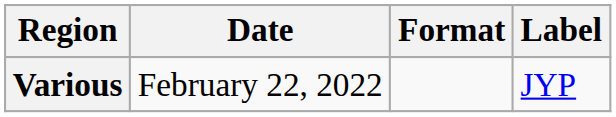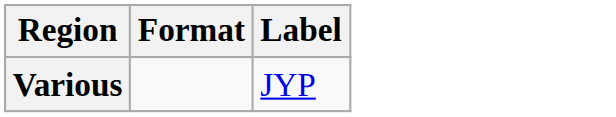- column: Date | February 22, 2022
